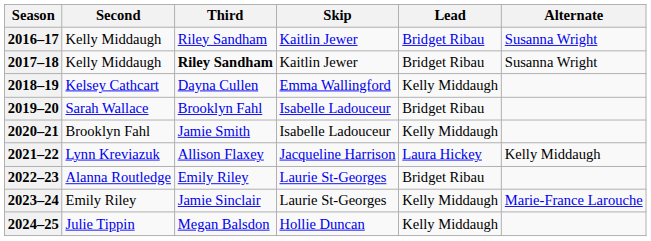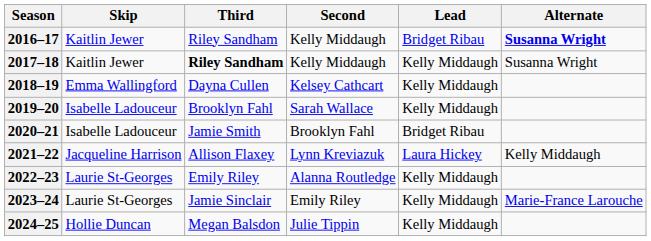columns swapped: Skip <-> Second
2016–17 | Alternate: normal -> bold
2017–18 | Lead: Bridget Ribau -> Kelly Middaugh
2019–20 | Lead: Bridget Ribau -> Kelly Middaugh
2020–21 | Lead: Kelly Middaugh -> Bridget Ribau
2022–23 | Lead: Bridget Ribau -> Kelly Middaugh
